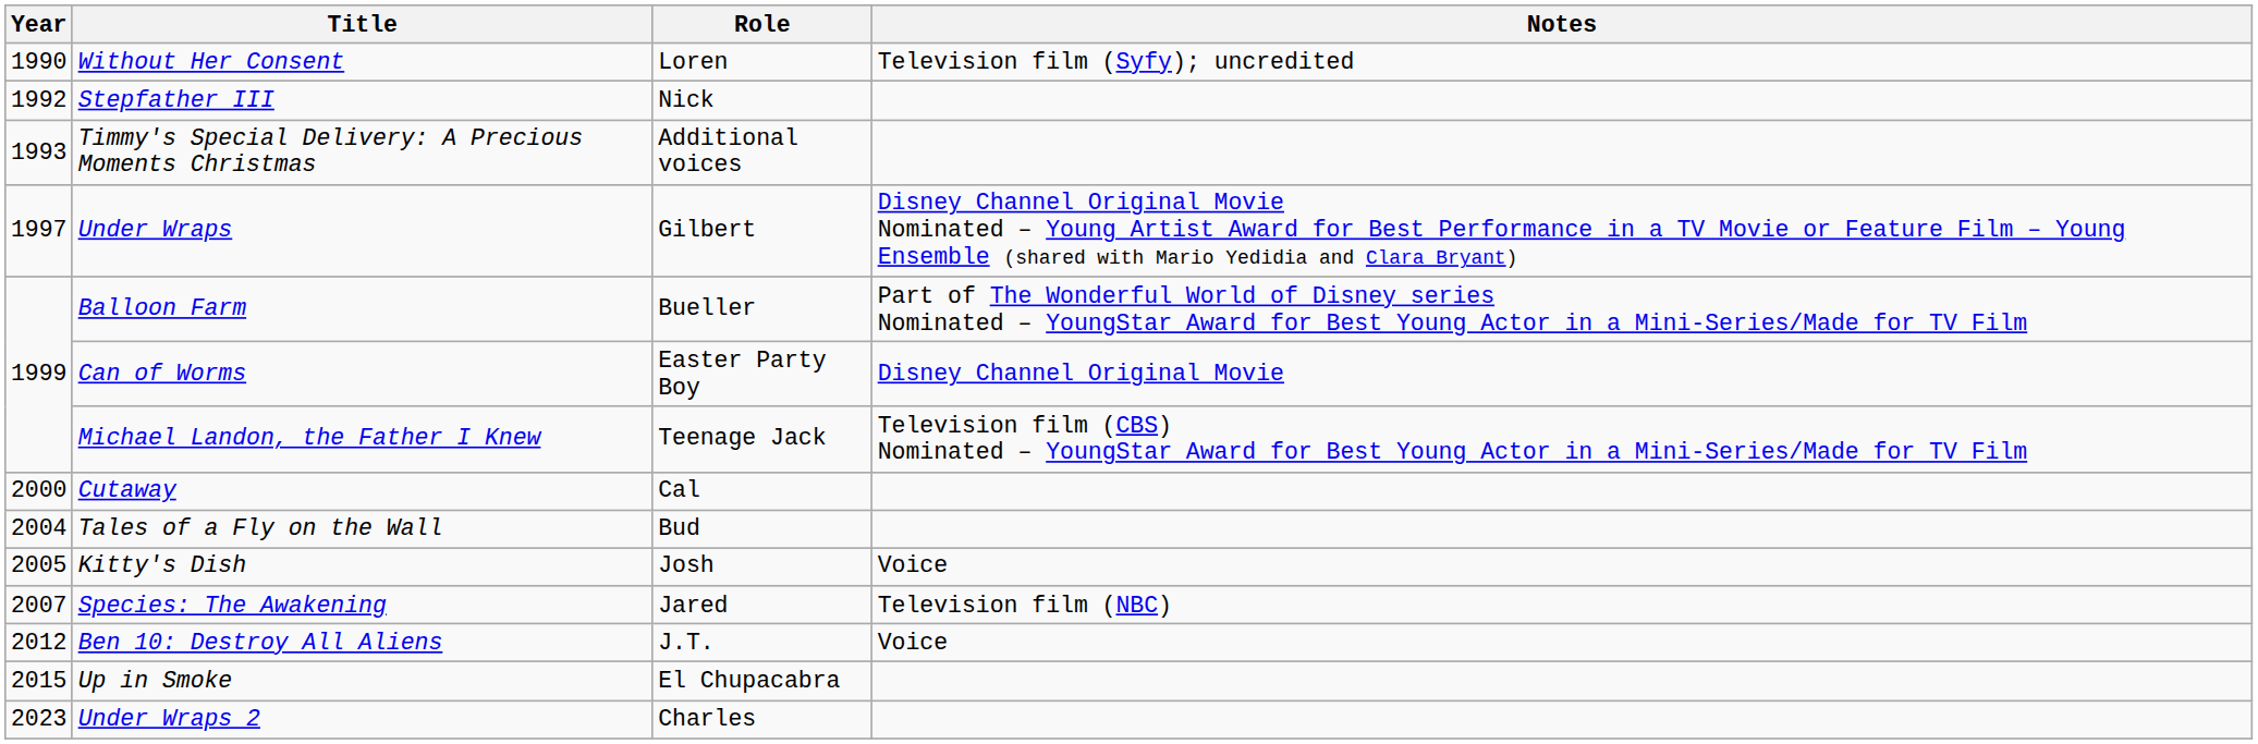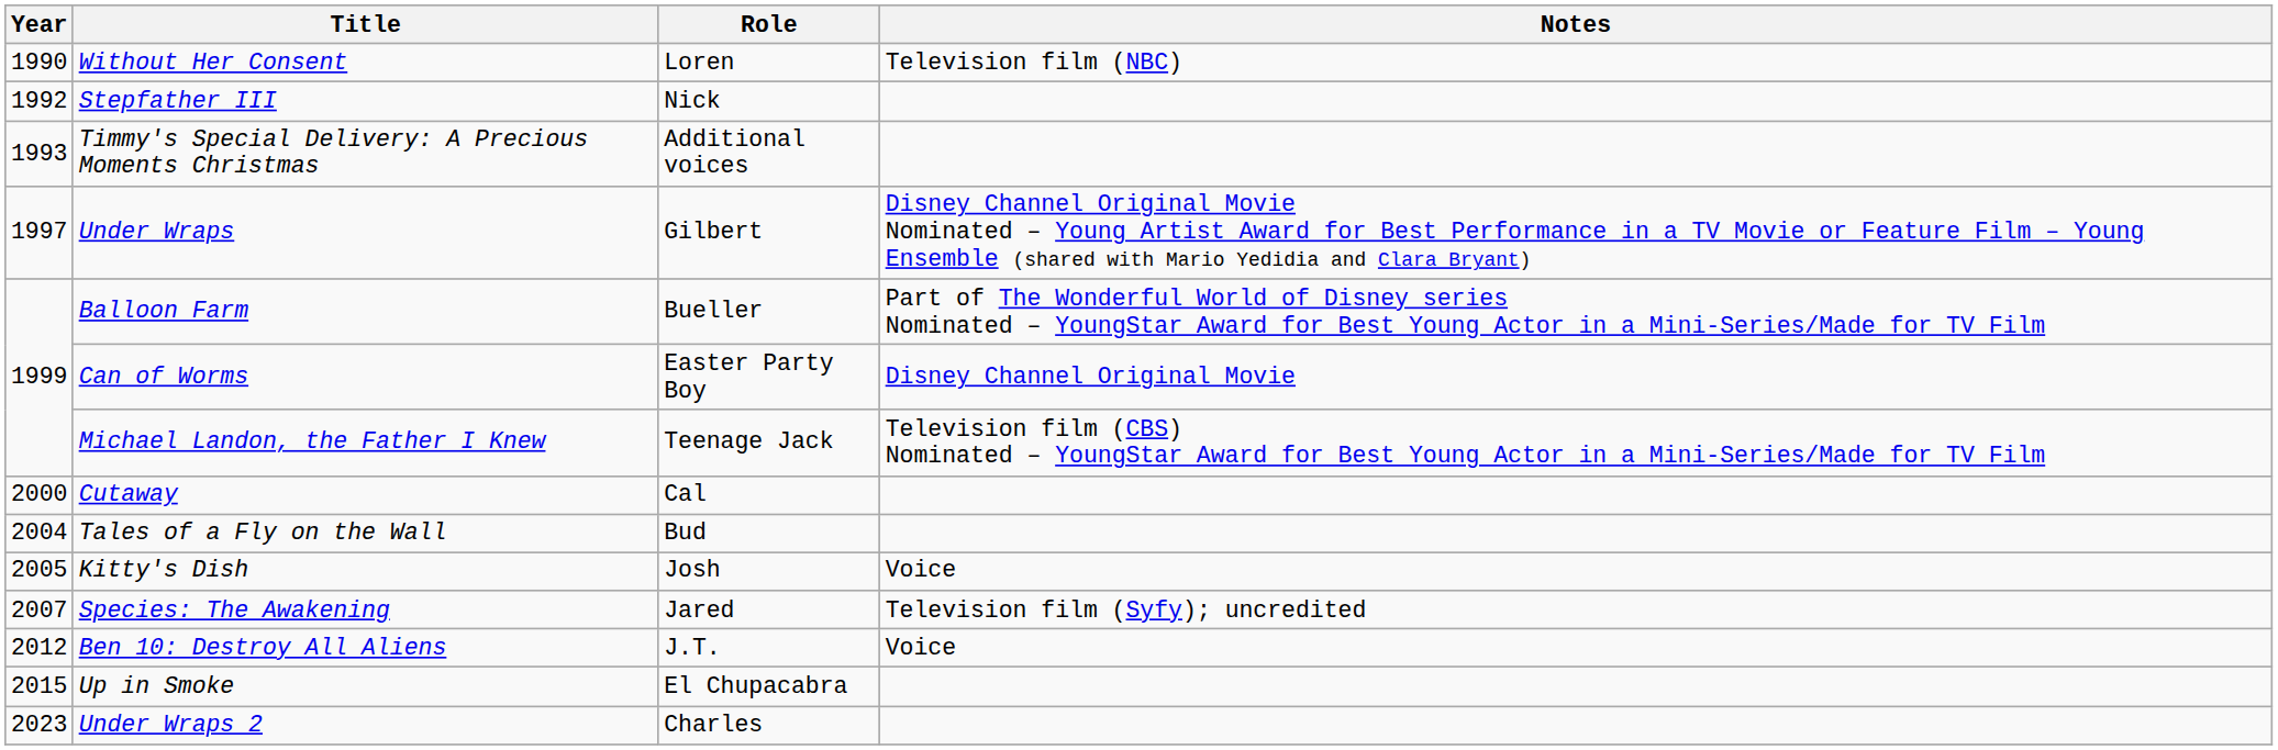Without Her Consent | Notes: Television film (Syfy); uncredited -> Television film (NBC)
Species: The Awakening | Notes: Television film (NBC) -> Television film (Syfy); uncredited
